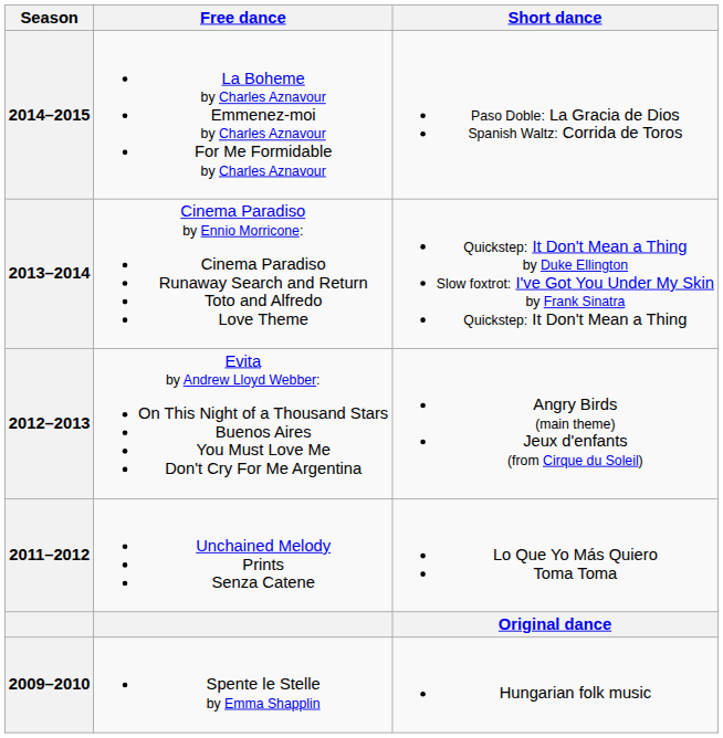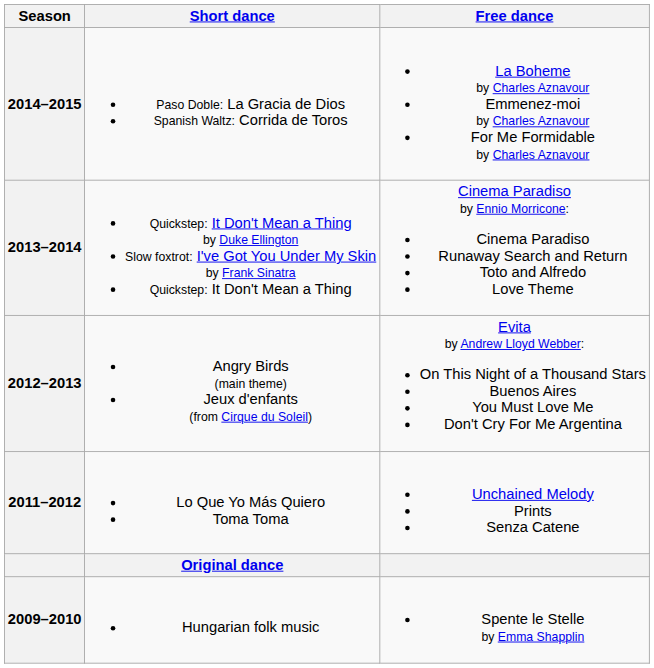columns swapped: Short dance <-> Free dance
